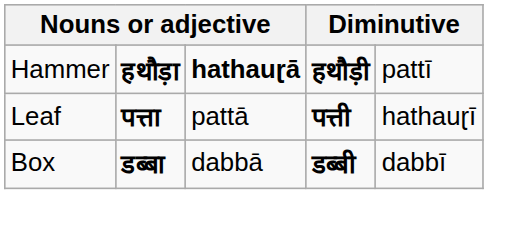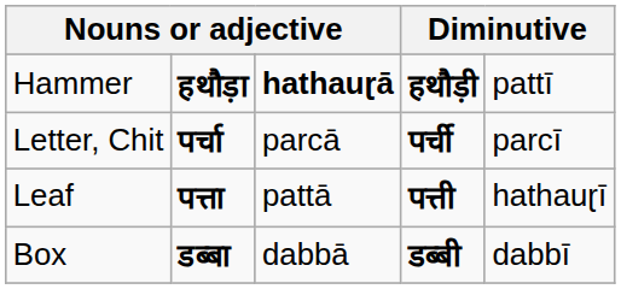+ row: Letter, Chit | पर्चा | parcā | पर्ची | parcī
